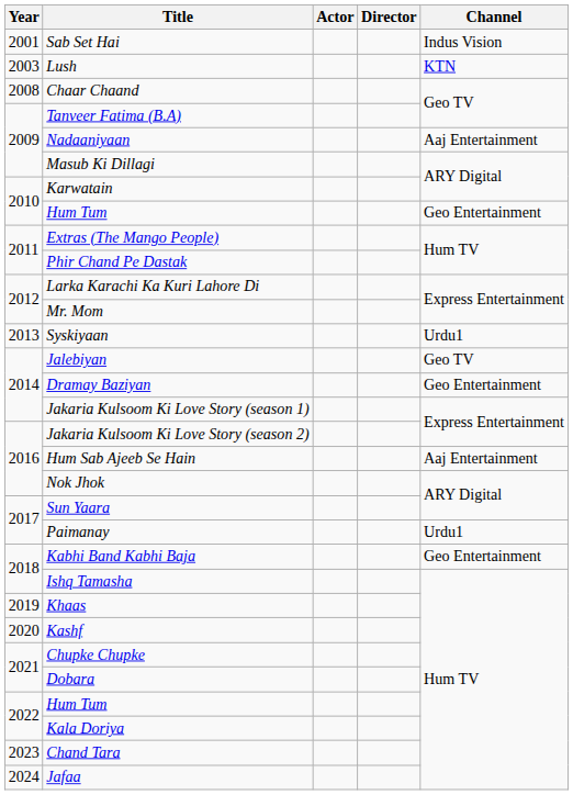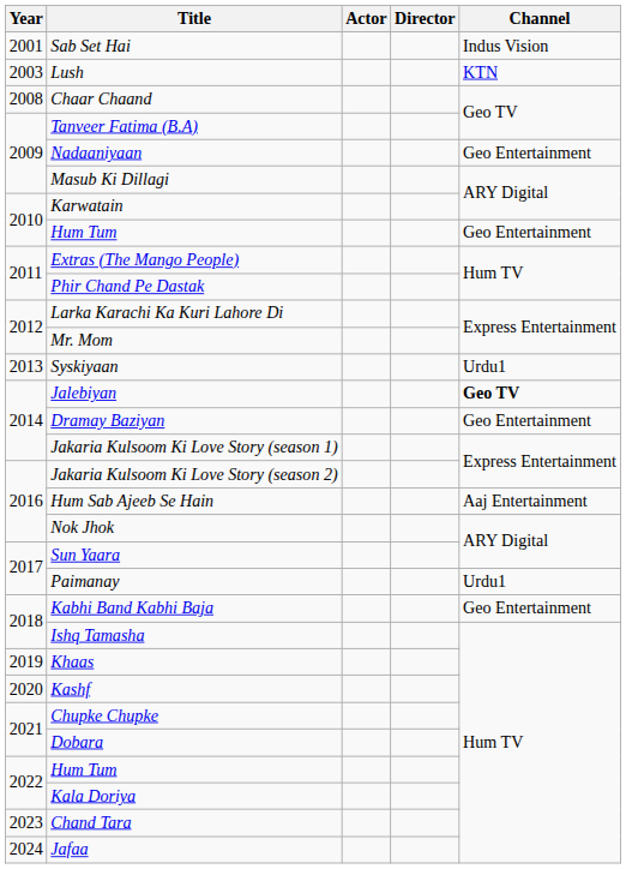Nadaaniyaan | Channel: Aaj Entertainment -> Geo Entertainment
Jalebiyan | Channel: normal -> bold
